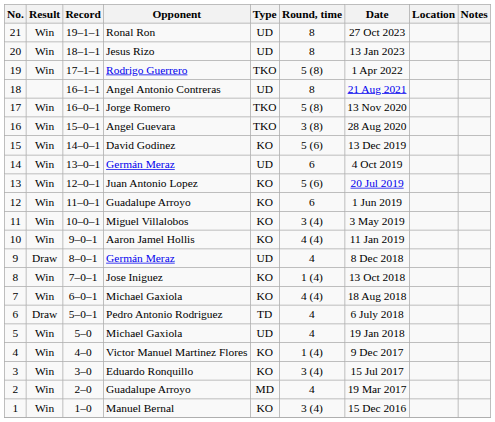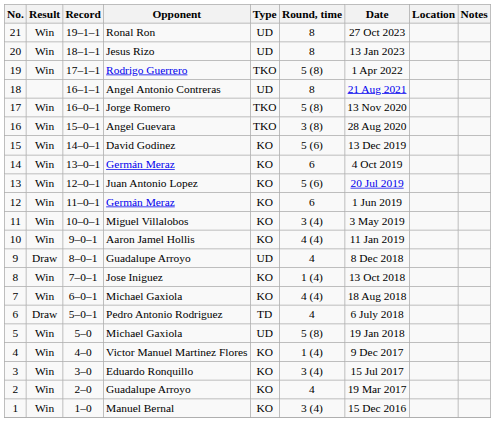14 | Type: UD -> KO
12 | Opponent: Guadalupe Arroyo -> Germán Meraz
9 | Opponent: Germán Meraz -> Guadalupe Arroyo
5 | Round, time: 4 -> 5 (8)
2 | Type: MD -> KO
